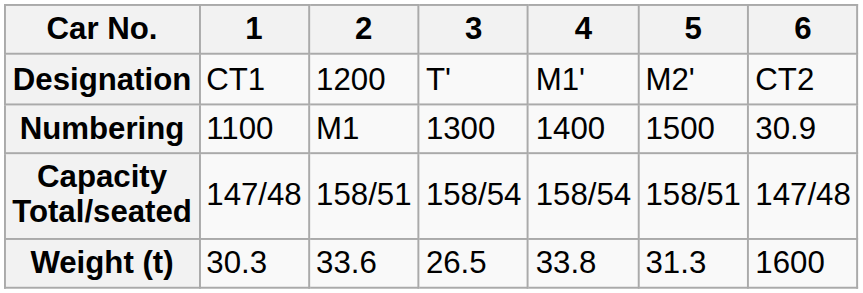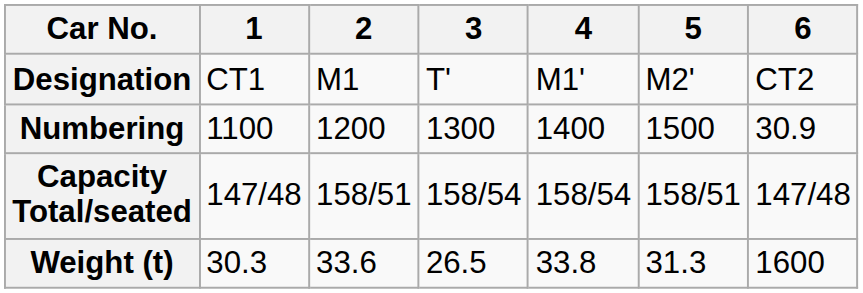Designation | 2: 1200 -> M1
Numbering | 2: M1 -> 1200
